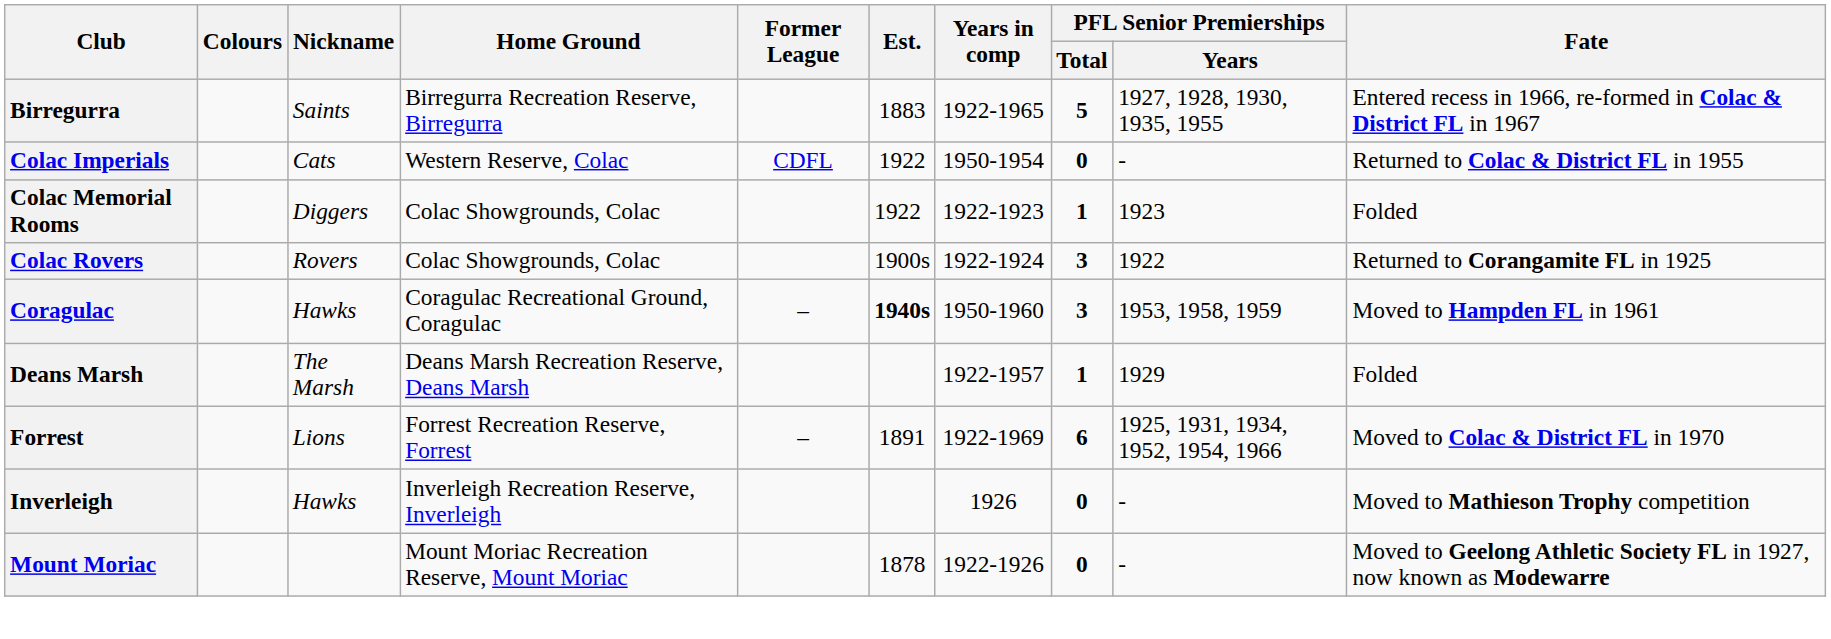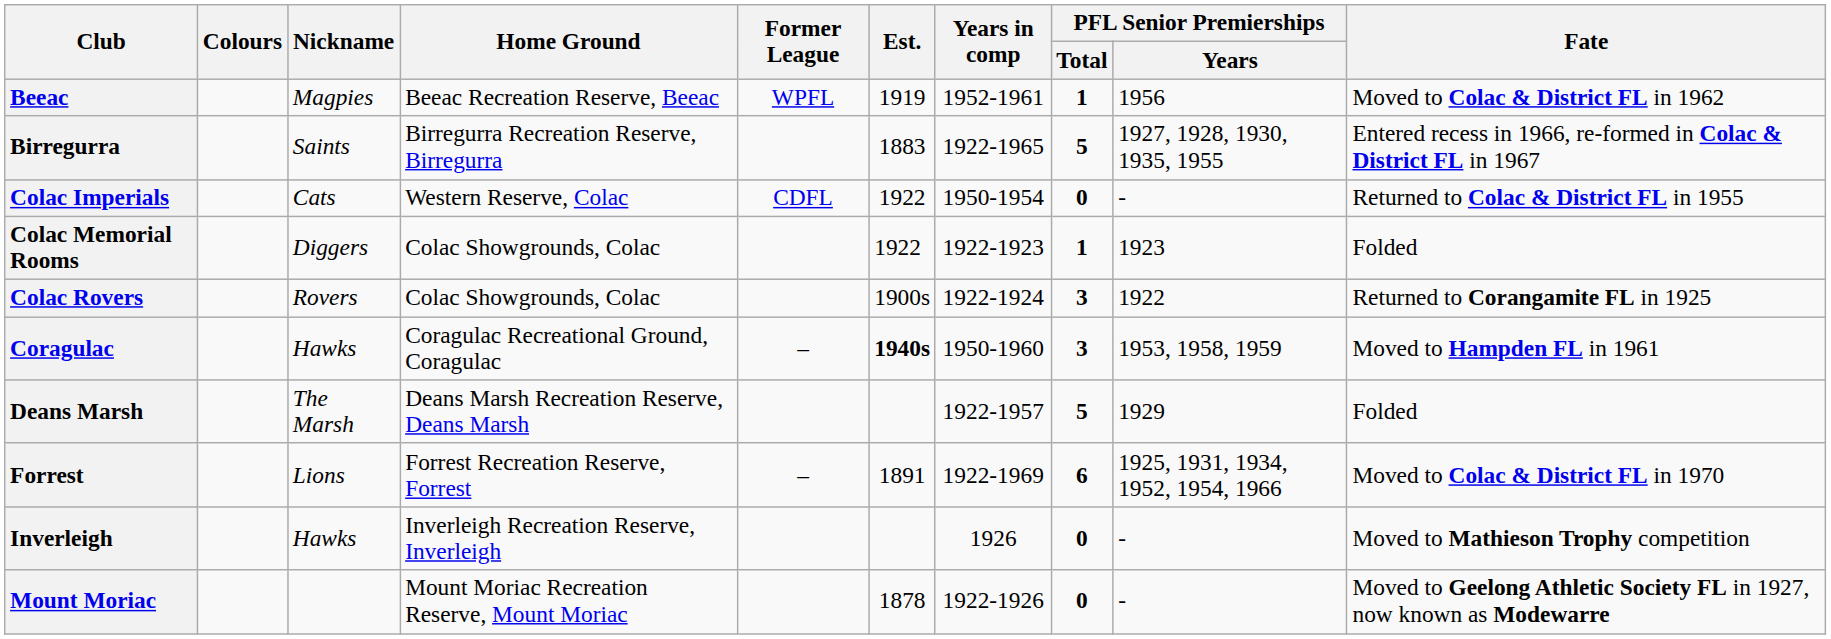+ row: Beeac | Magpies | Beeac Recreation Reserve, Beeac | WPFL | 1919 | 1952-1961 | 1 | 1956 | Moved to Colac & District FL in 1962
Deans Marsh | PFL Senior Premierships / Total: 1 -> 5
